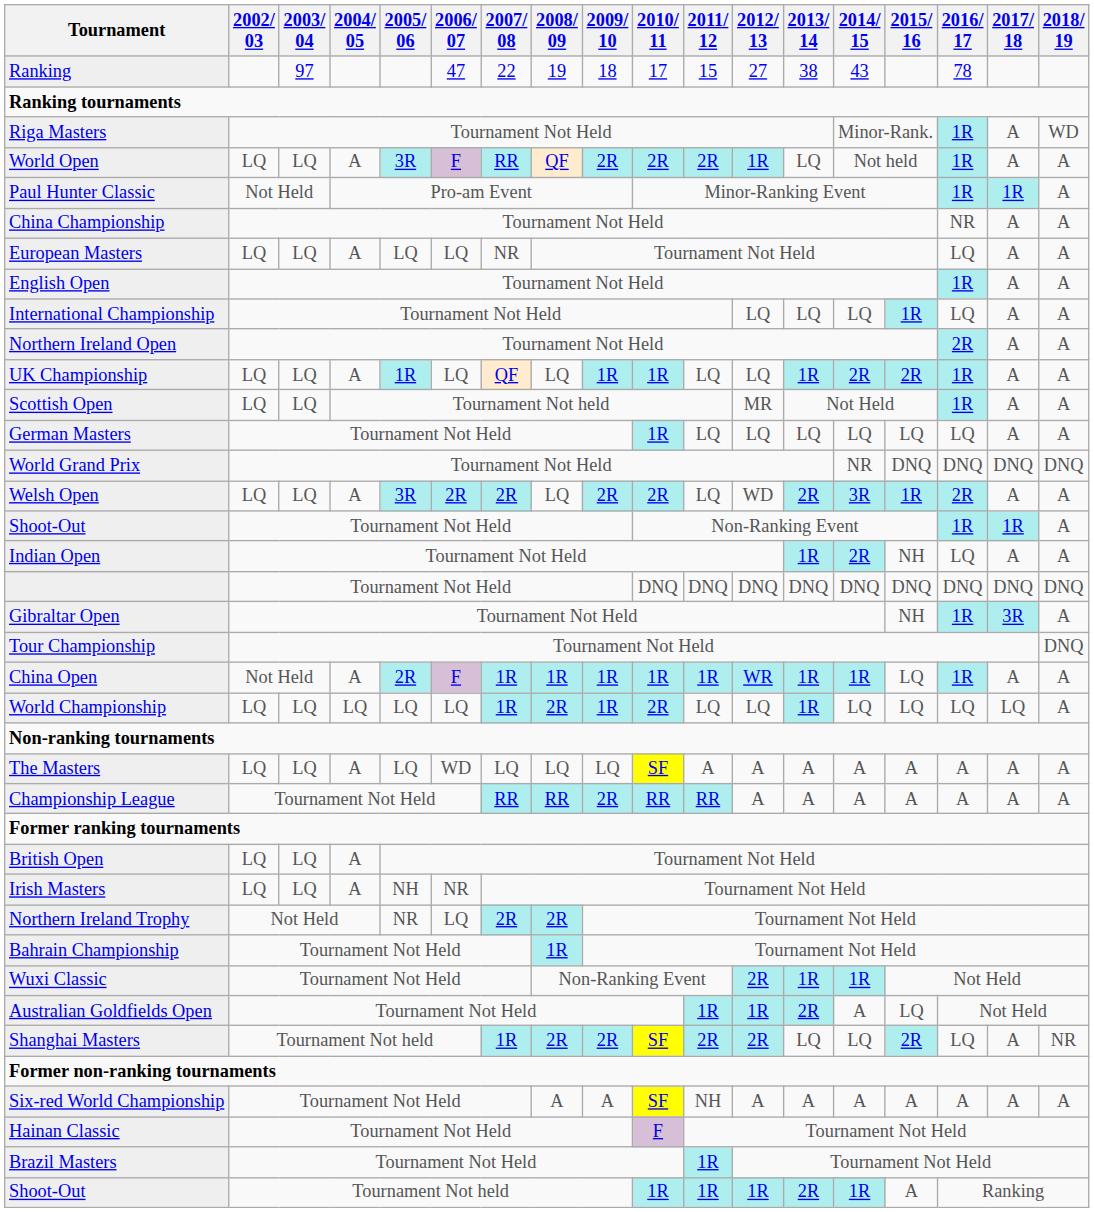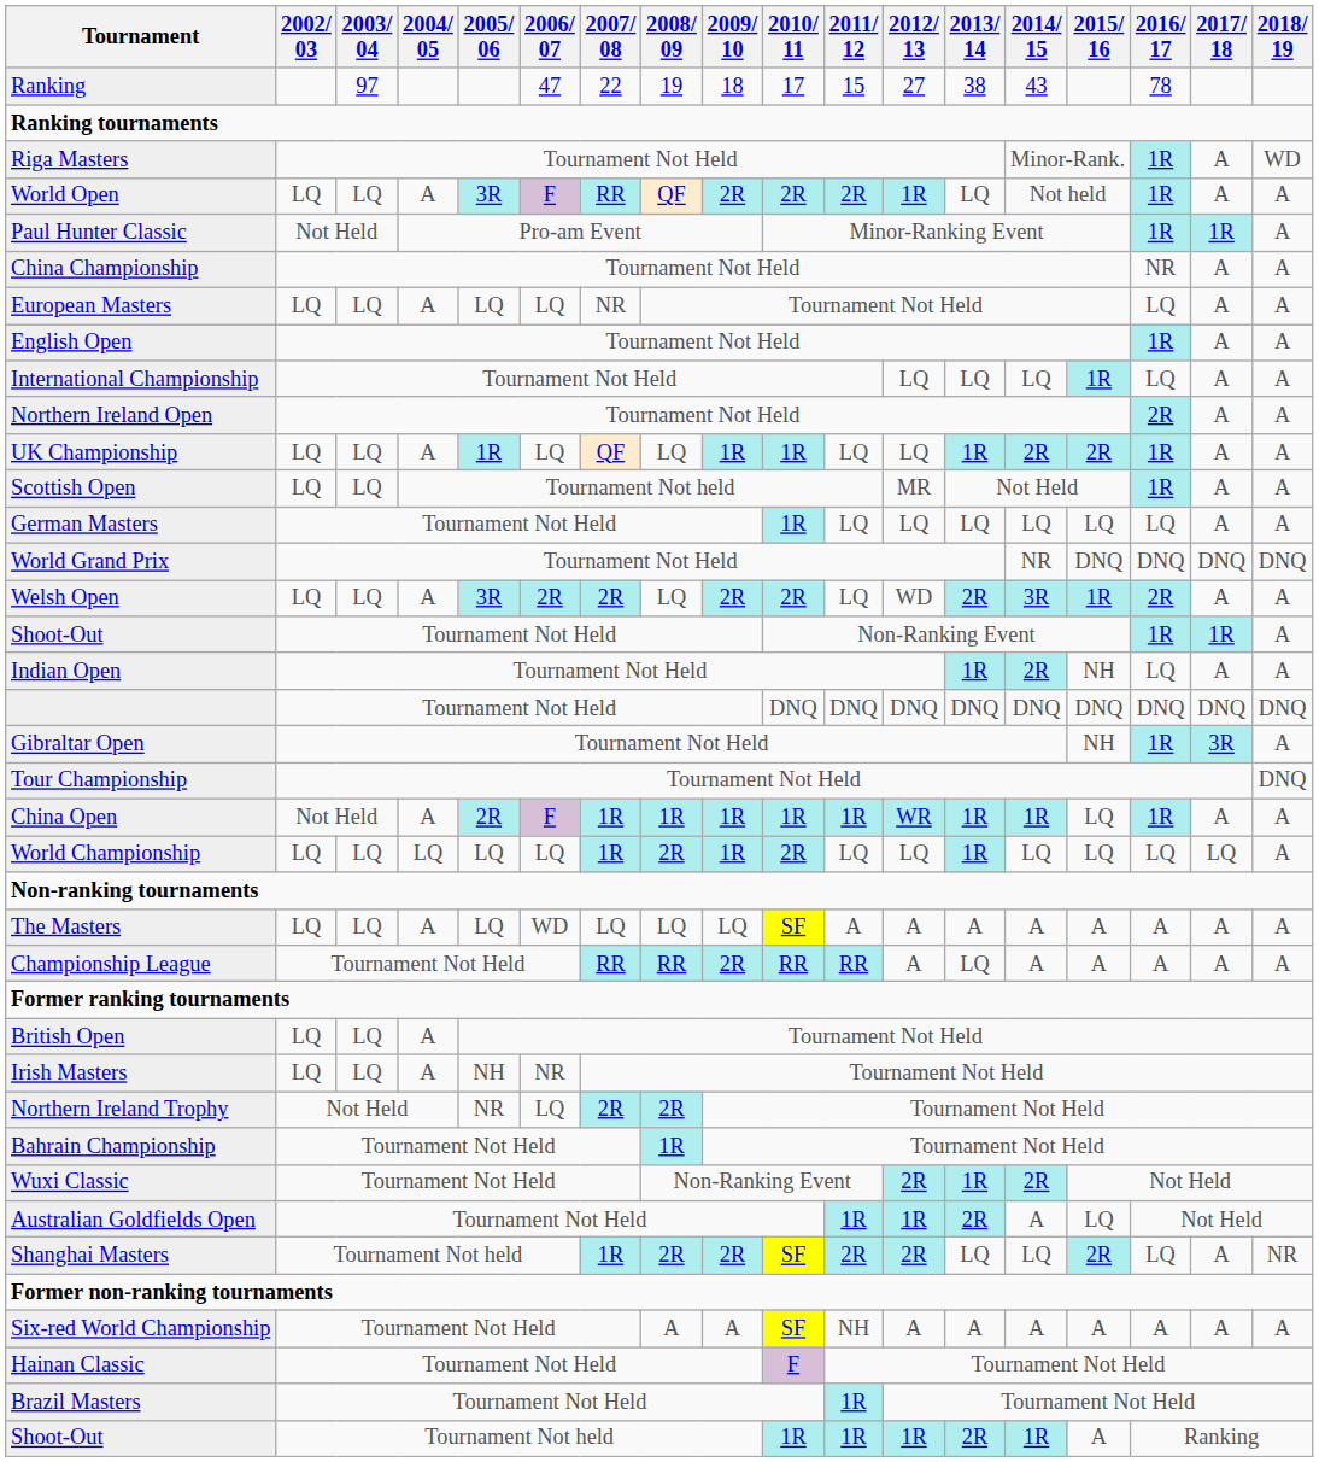Championship League | 2013/ 14: A -> LQ
Wuxi Classic | 2014/ 15: 1R -> 2R
